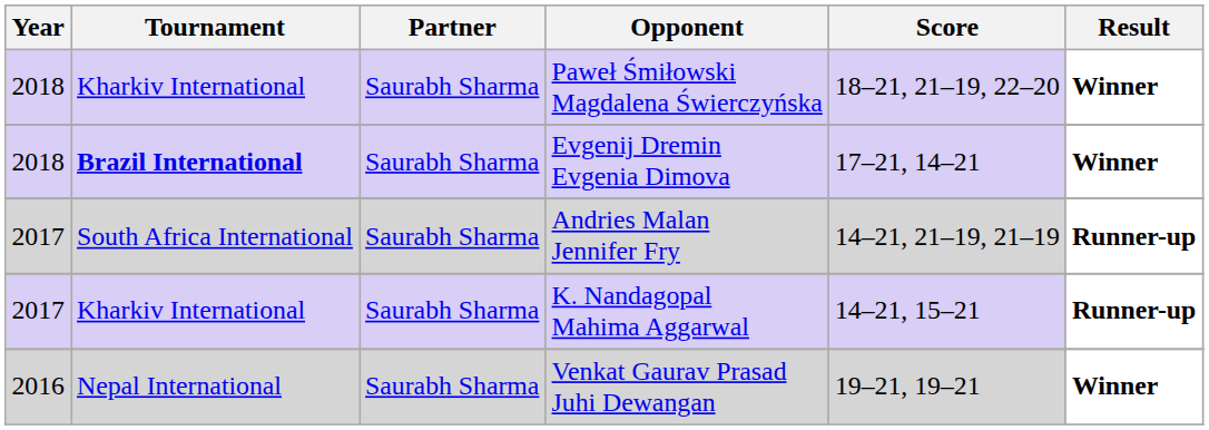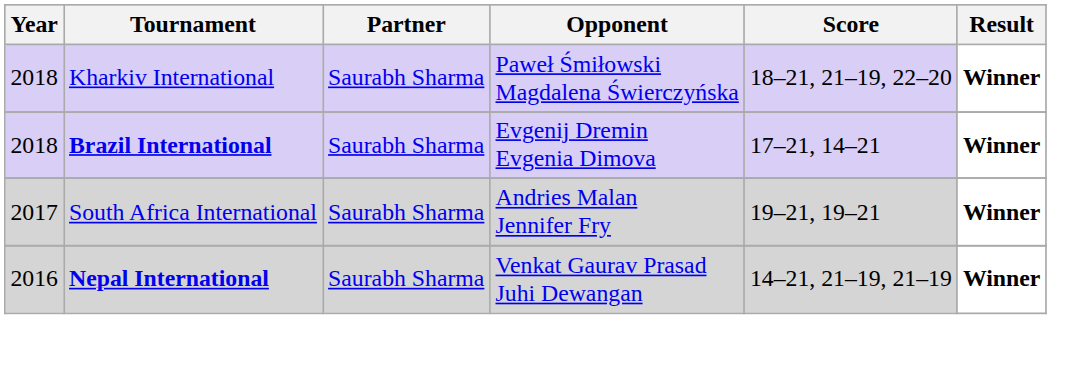Andries Malan Jennifer Fry | Score: 14–21, 21–19, 21–19 -> 19–21, 19–21
Andries Malan Jennifer Fry | Result: Runner-up -> Winner
- row: 2017 | Kharkiv International | Saurabh Sharma | K. Nandagopal Mahima Aggarwal | 14–21, 15–21 | Runner-up
Venkat Gaurav Prasad Juhi Dewangan | Tournament: normal -> bold
Venkat Gaurav Prasad Juhi Dewangan | Score: 19–21, 19–21 -> 14–21, 21–19, 21–19
